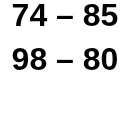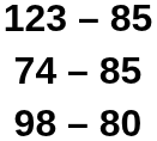+ row: 123 – 85
